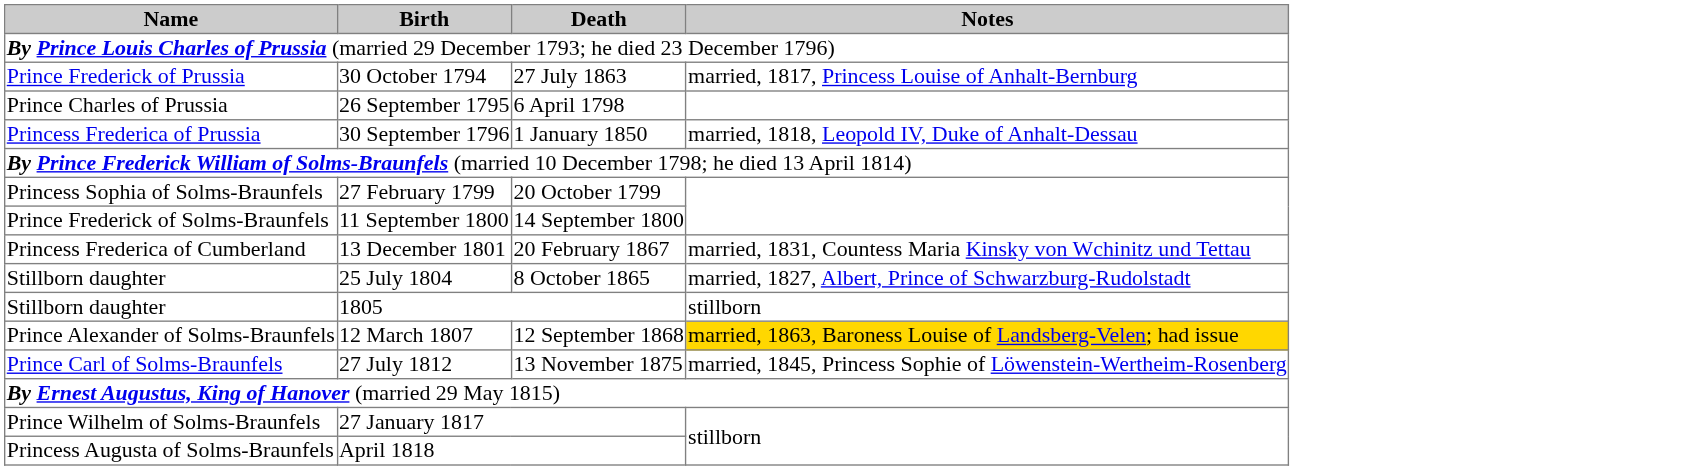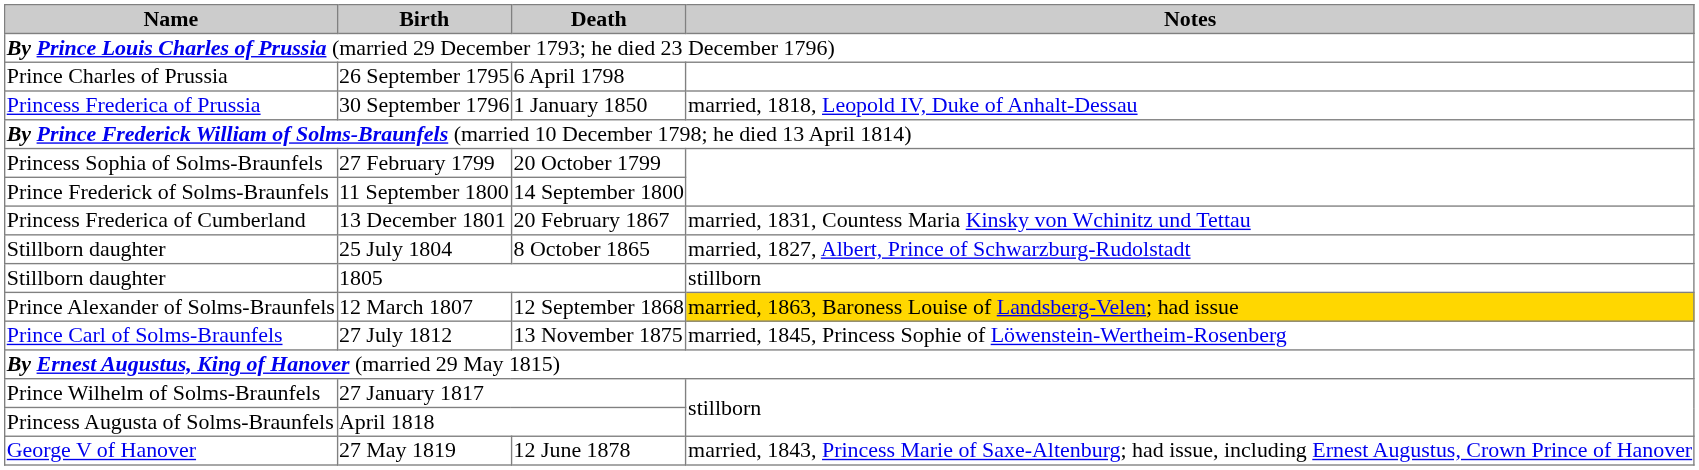- row: Prince Frederick of Prussia | 30 October 1794 | 27 July 1863 | married, 1817, Princess Louise of Anhalt-Bernburg
+ row: George V of Hanover | 27 May 1819 | 12 June 1878 | married, 1843, Princess Marie of Saxe-Altenburg; had issue, including Ernest Augustus, Crown Prince of Hanover
